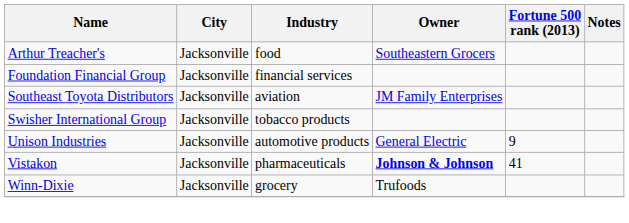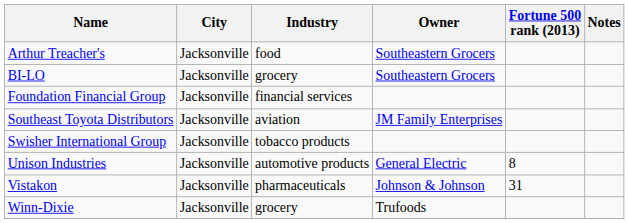+ row: BI-LO | Jacksonville | grocery | Southeastern Grocers
Unison Industries | Fortune 500 rank (2013): 9 -> 8
Vistakon | Owner: bold -> normal
Vistakon | Fortune 500 rank (2013): 41 -> 31
